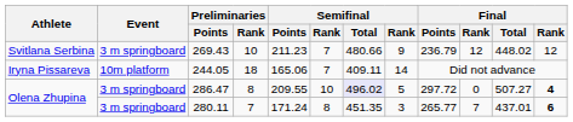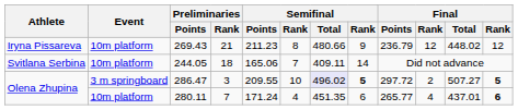269.43 | Athlete: Svitlana Serbina -> Iryna Pissareva
269.43 | Event: 3 m springboard -> 10m platform
269.43 | Preliminaries / Rank: 10 -> 21
269.43 | column 6: 7 -> 8
244.05 | Athlete: Iryna Pissareva -> Svitlana Serbina
286.47 | Preliminaries / Rank: 8 -> 3
286.47 | column 8: normal -> bold
286.47 | column 10: 0 -> 2
286.47 | column 12: 4 -> 5
280.11 | Event: 3 m springboard -> 10m platform
280.11 | column 6: 8 -> 4
280.11 | column 8: 3 -> 6
280.11 | column 10: 7 -> 4
